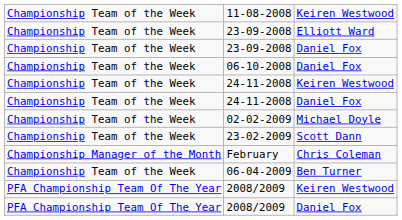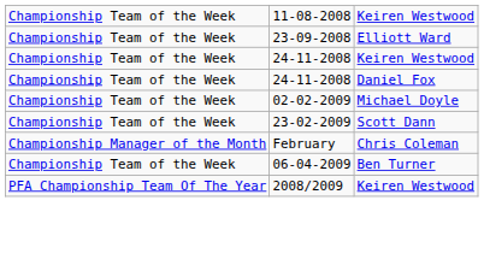- row: Championship Team of the Week | 23-09-2008 | Daniel Fox
- row: Championship Team of the Week | 06-10-2008 | Daniel Fox
- row: PFA Championship Team Of The Year | 2008/2009 | Daniel Fox
